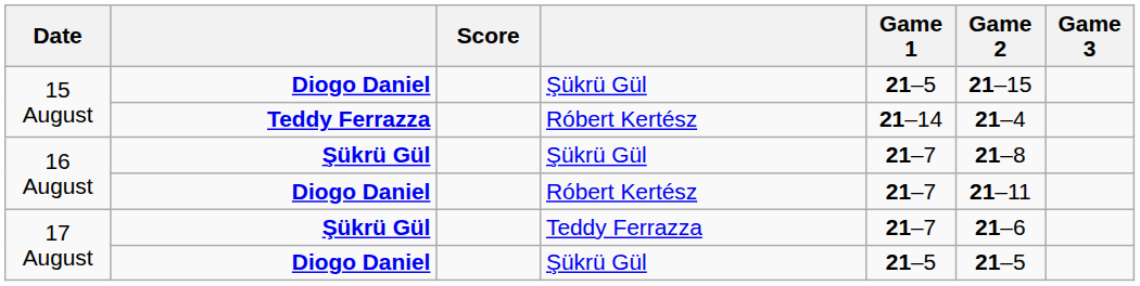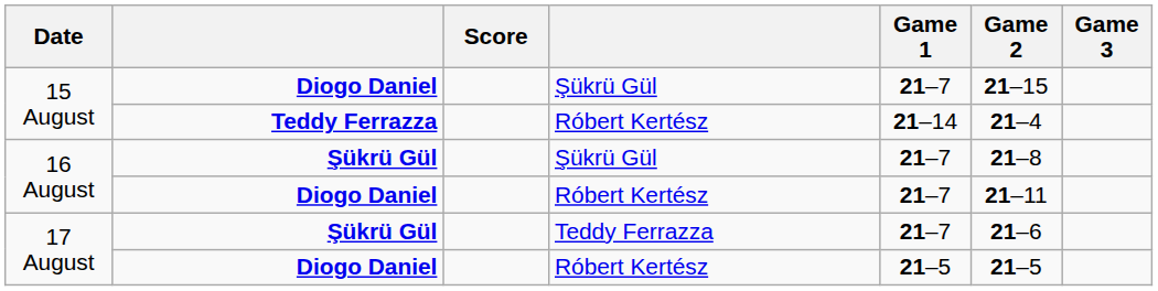15 August / Diogo Daniel | Game 1: 21–5 -> 21–7
17 August / Diogo Daniel | column 4: Şükrü Gül -> Róbert Kertész
